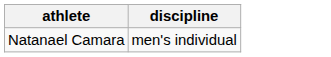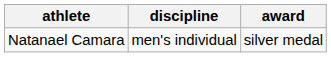+ column: award | silver medal
